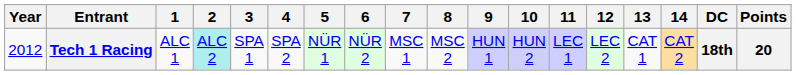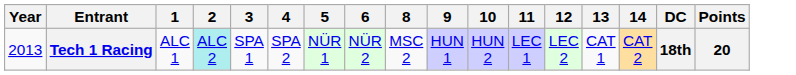- column: 7 | MSC 1
Tech 1 Racing | Year: 2012 -> 2013
